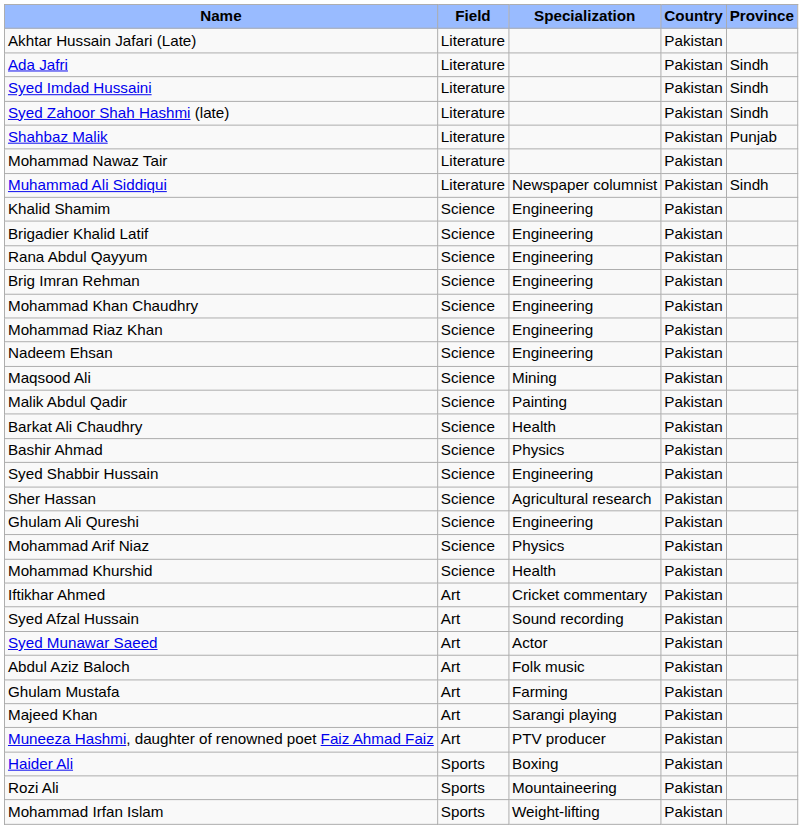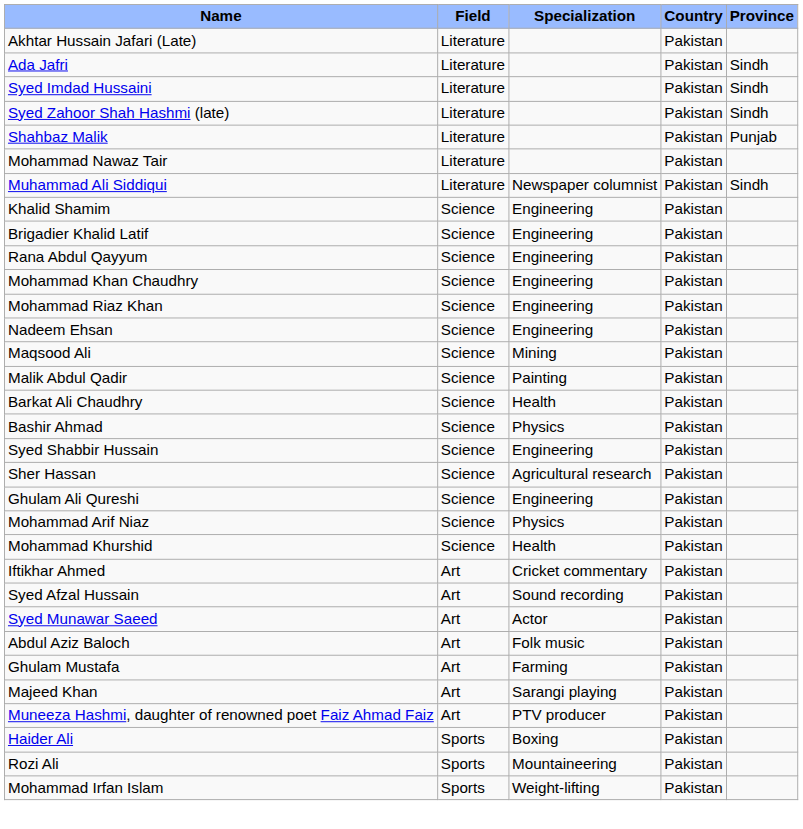- row: Brig Imran Rehman | Science | Engineering | Pakistan
